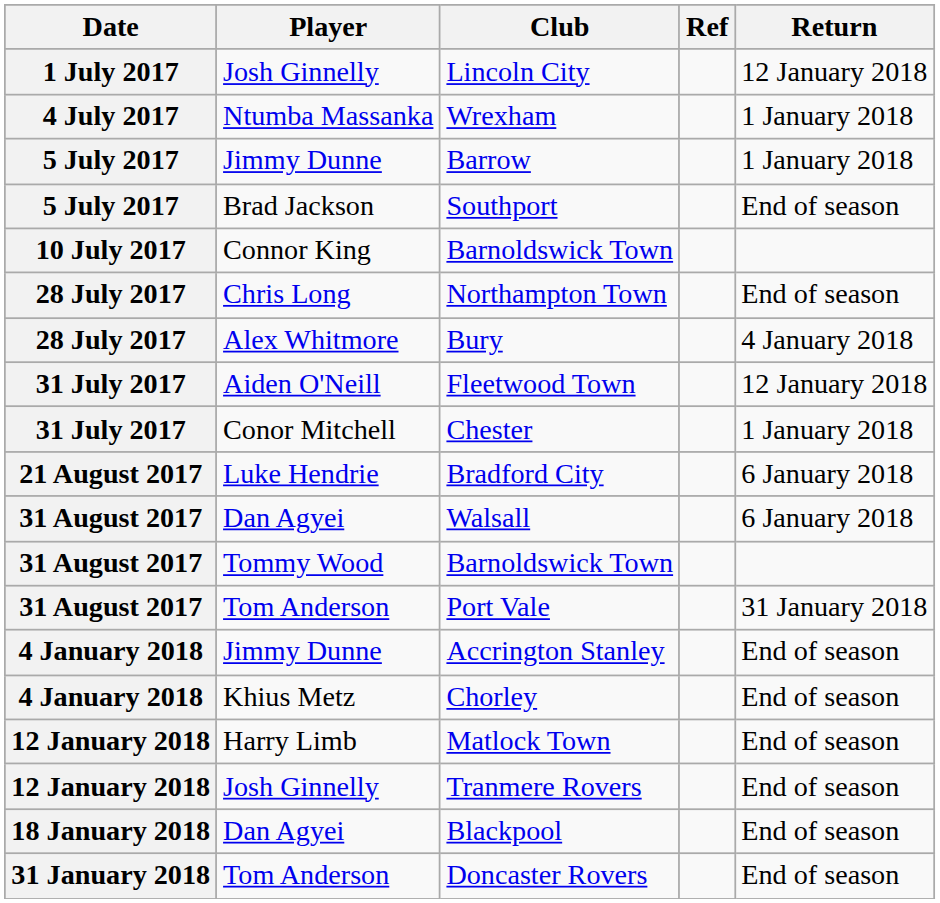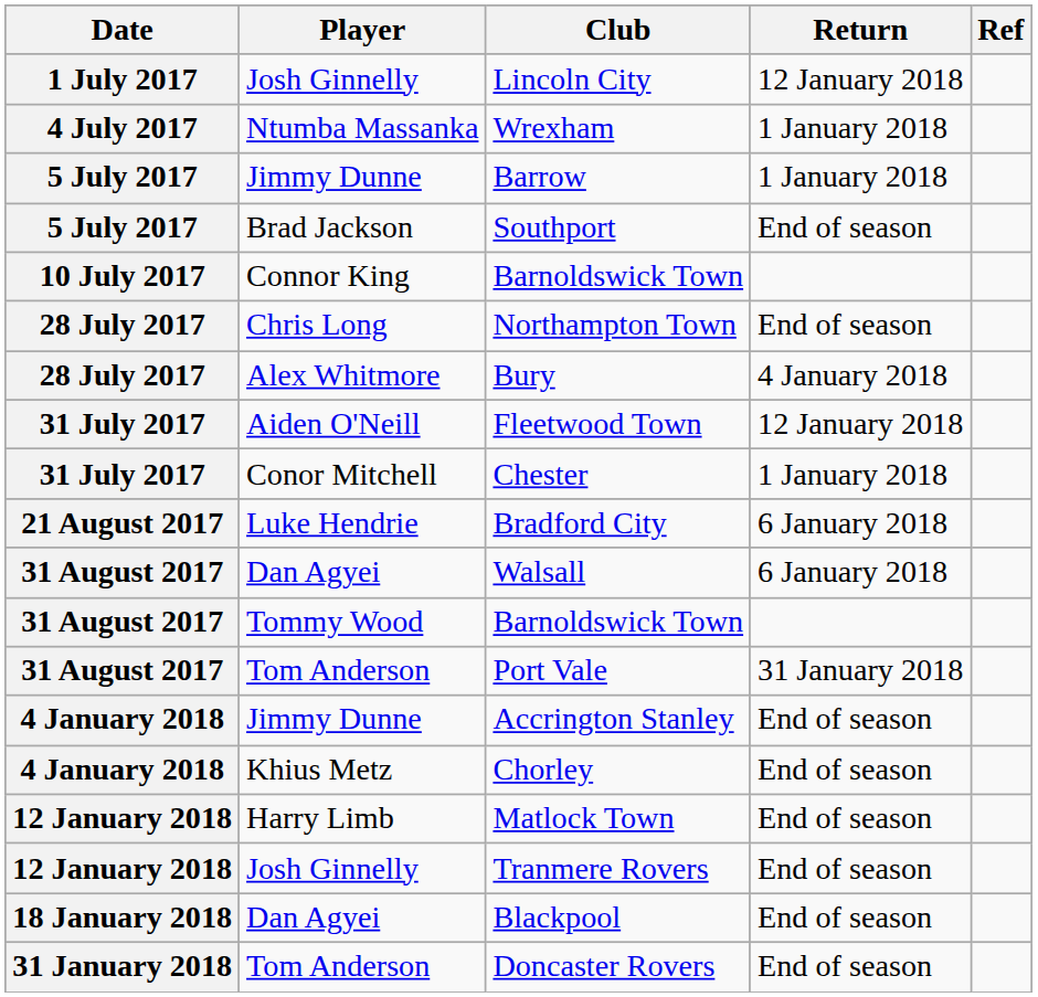columns swapped: Return <-> Ref
